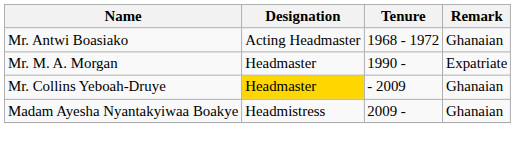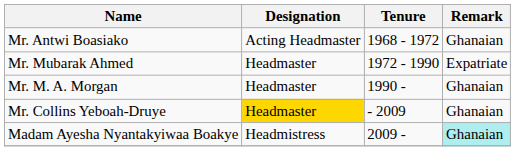+ row: Mr. Mubarak Ahmed | Headmaster | 1972 - 1990 | Expatriate
Mr. M. A. Morgan | Remark: Expatriate -> Ghanaian
Madam Ayesha Nyantakyiwaa Boakye | Remark: no background -> paleturquoise background
